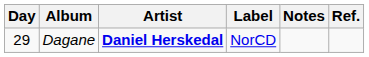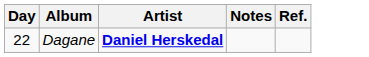- column: Label | NorCD
Dagane | Day: 29 -> 22
